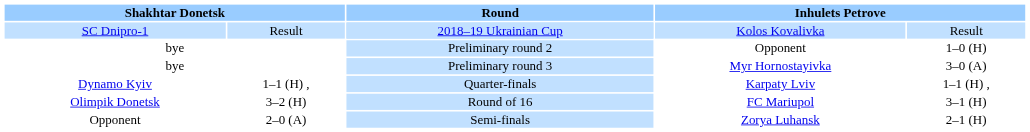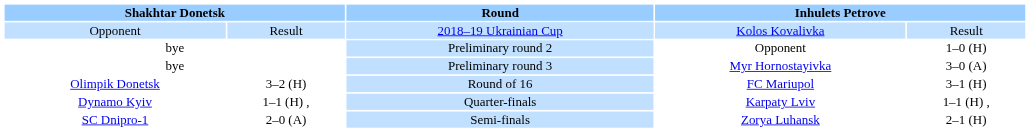2018–19 Ukrainian Cup | column 1: SC Dnipro-1 -> Opponent
rows swapped: Round of 16 <-> Quarter-finals
Semi-finals | column 1: Opponent -> SC Dnipro-1
